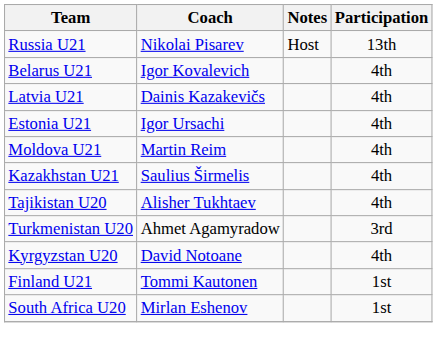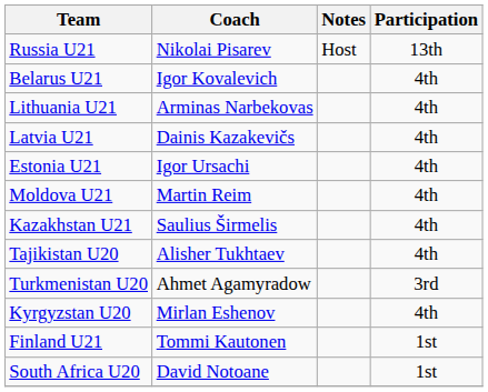+ row: Lithuania U21 | Arminas Narbekovas | 4th
Kyrgyzstan U20 | Coach: David Notoane -> Mirlan Eshenov
South Africa U20 | Coach: Mirlan Eshenov -> David Notoane
